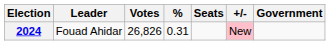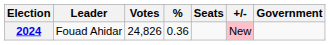2024 | Votes: 26,826 -> 24,826
2024 | %: 0.31 -> 0.36
